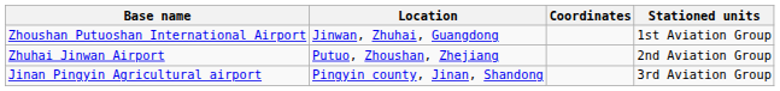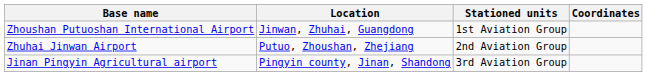columns swapped: Coordinates <-> Stationed units
